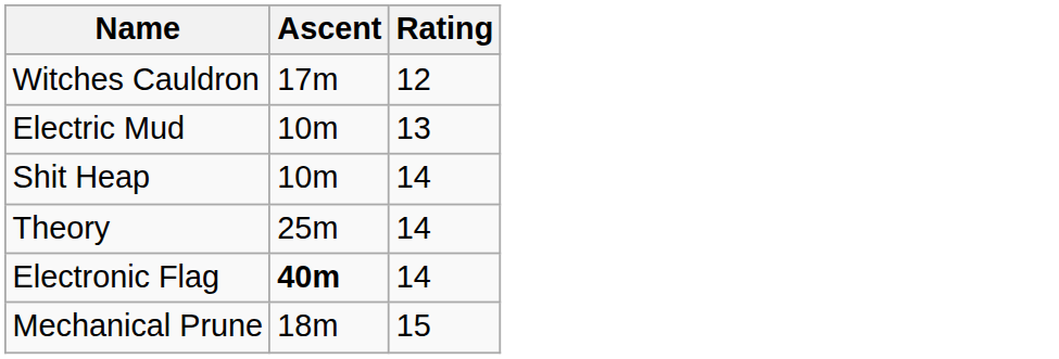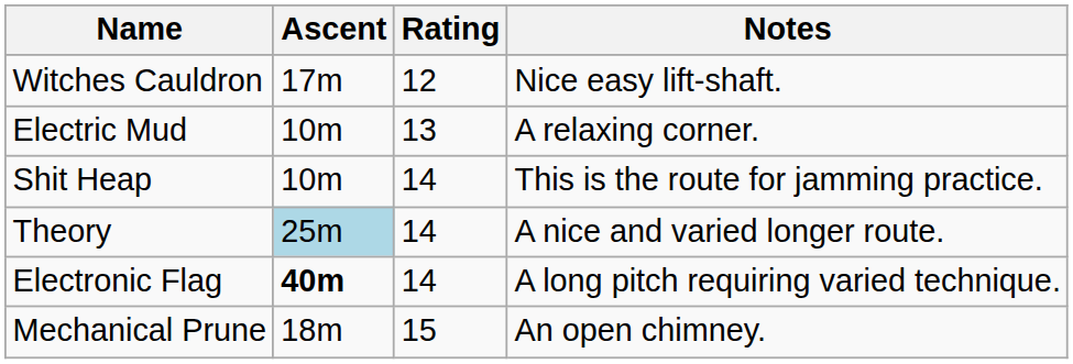+ column: Notes | Nice easy lift-shaft. | A relaxing corner. | This is the route for jamming practice. | A nice and varied longer route. | A long pitch requiring varied technique. | An open chimney.
Theory | Ascent: no background -> lightblue background
